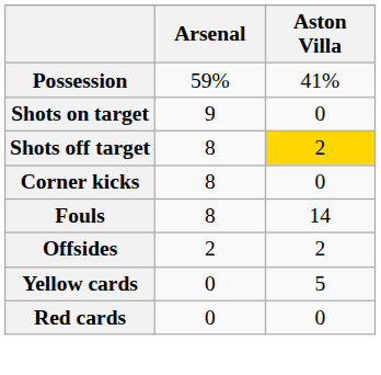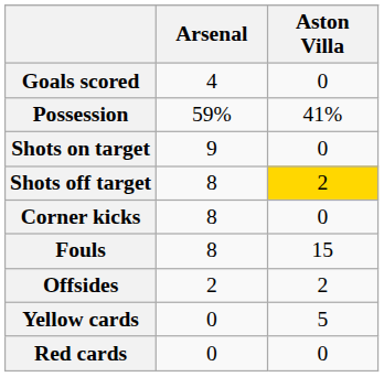+ row: Goals scored | 4 | 0
Fouls | Aston Villa: 14 -> 15
